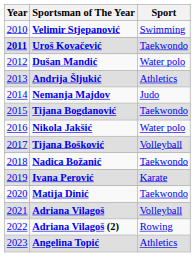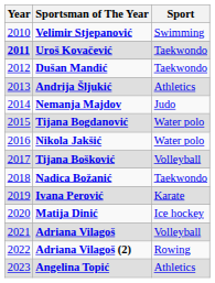Dušan Mandić | Sport: Water polo -> Taekwondo
Tijana Bogdanović | Sport: Taekwondo -> Water polo
Matija Dinić | Sport: Taekwondo -> Ice hockey
